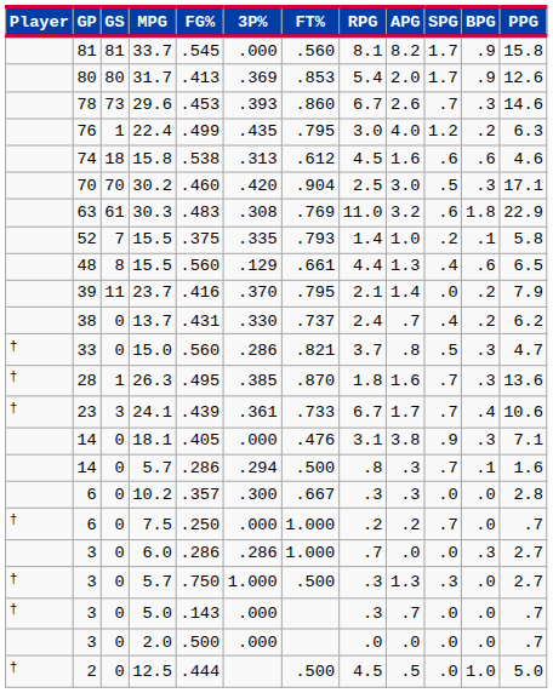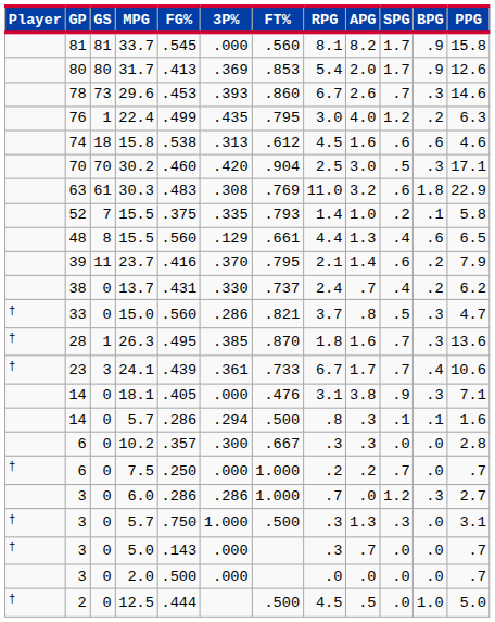23.7 | SPG: .0 -> .6
14 / 5.7 | SPG: .7 -> .1
6.0 | SPG: .0 -> 1.2
3 / 5.7 | PPG: 2.7 -> 3.1
